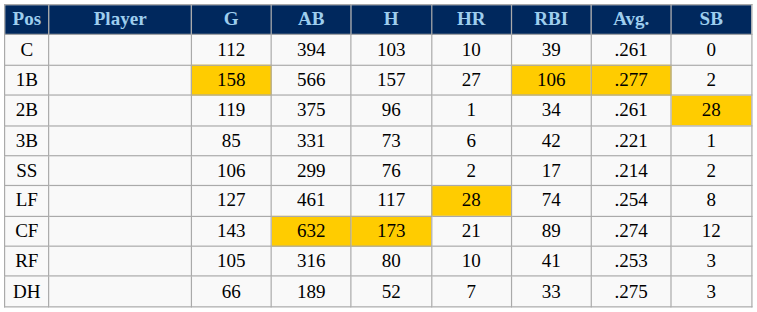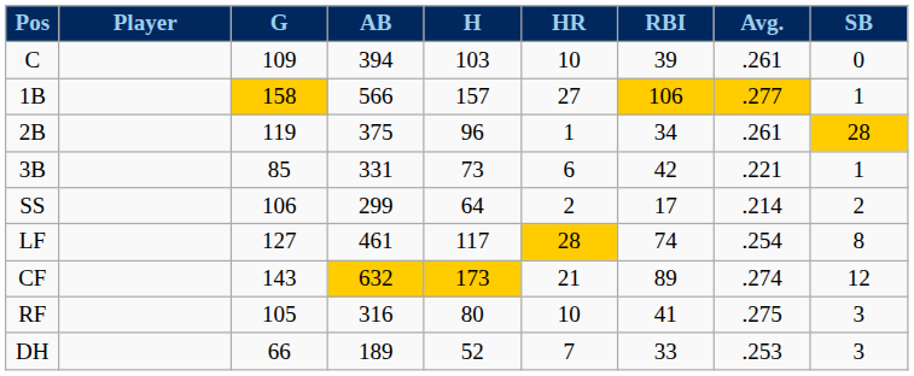C | G: 112 -> 109
1B | SB: 2 -> 1
SS | H: 76 -> 64
RF | Avg.: .253 -> .275
DH | Avg.: .275 -> .253
